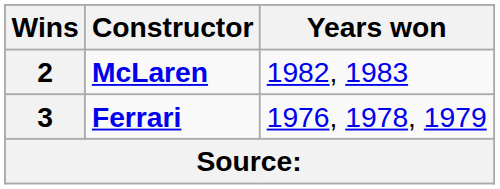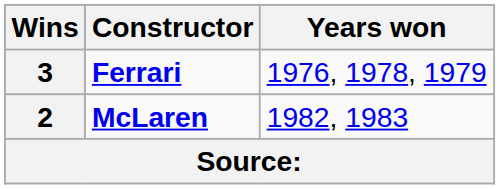rows swapped: 3 <-> 2
